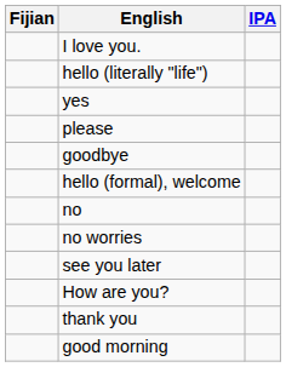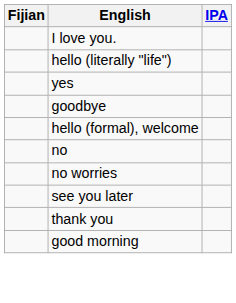- row: please
- row: How are you?
